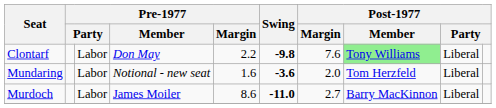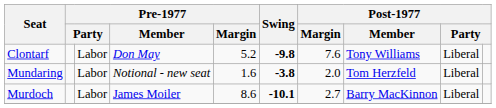Clontarf | Pre-1977 / Margin: 2.2 -> 5.2
Clontarf | Post-1977 / Member: lightgreen background -> no background
Mundaring | Swing: -3.6 -> -3.8
Murdoch | Swing: -11.0 -> -10.1
